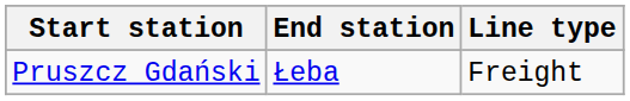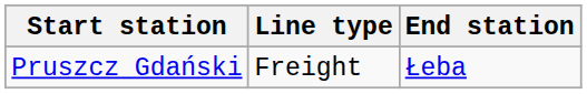columns swapped: End station <-> Line type
